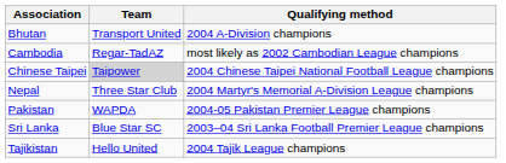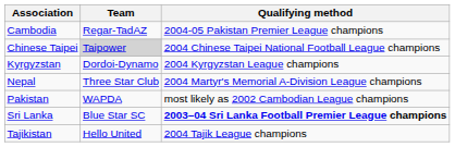- row: Bhutan | Transport United | 2004 A-Division champions
Cambodia | Qualifying method: most likely as 2002 Cambodian League champions -> 2004-05 Pakistan Premier League champions
+ row: Kyrgyzstan | Dordoi-Dynamo | 2004 Kyrgyzstan League champions
Pakistan | Qualifying method: 2004-05 Pakistan Premier League champions -> most likely as 2002 Cambodian League champions
Sri Lanka | Qualifying method: normal -> bold
